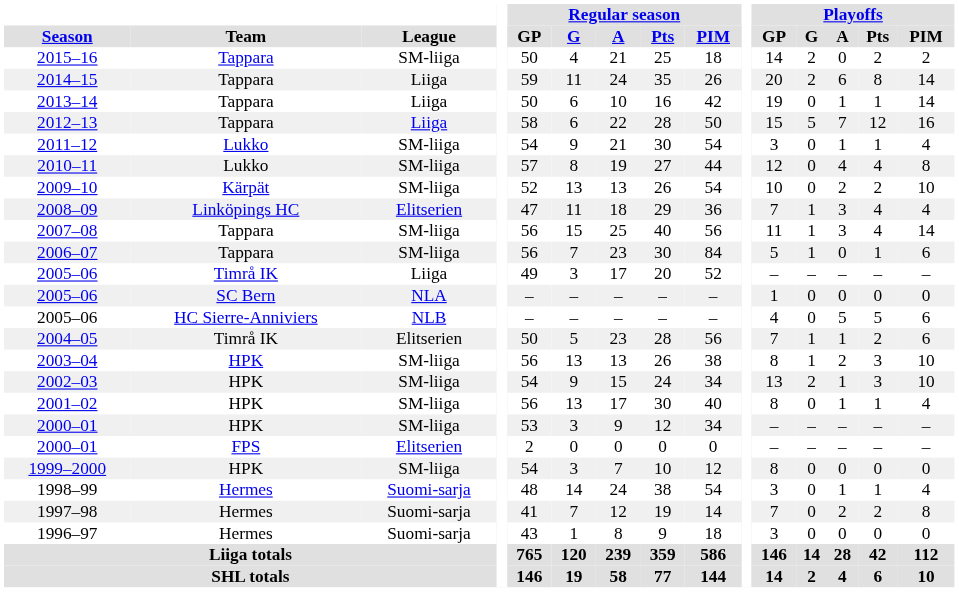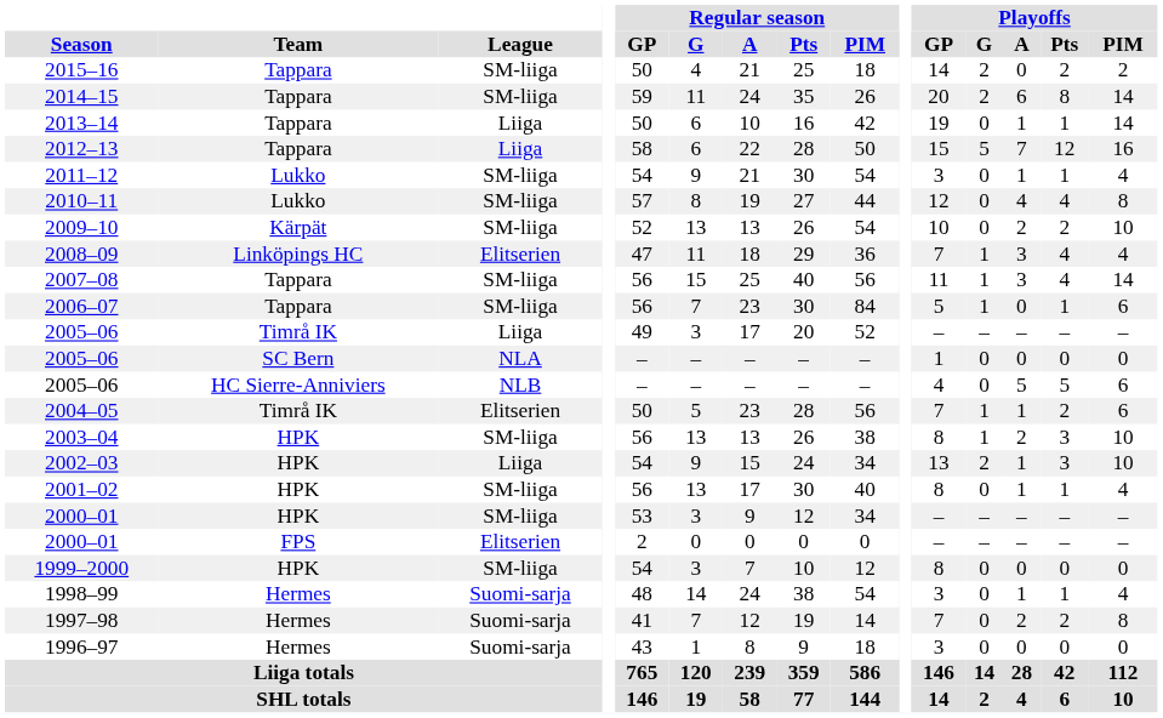2014–15 | League: Liiga -> SM-liiga
2002–03 | League: SM-liiga -> Liiga
